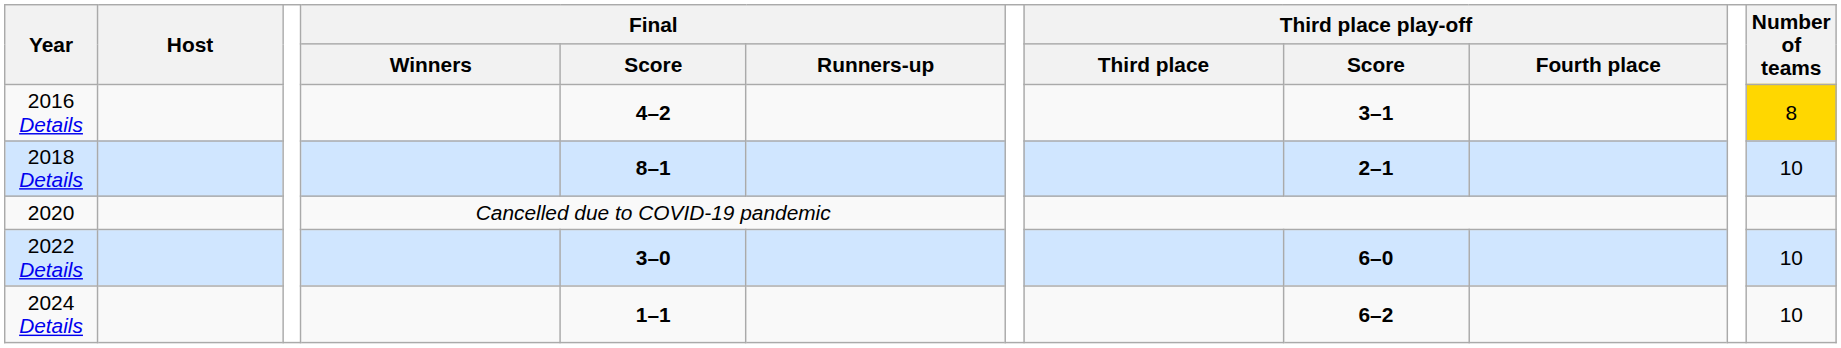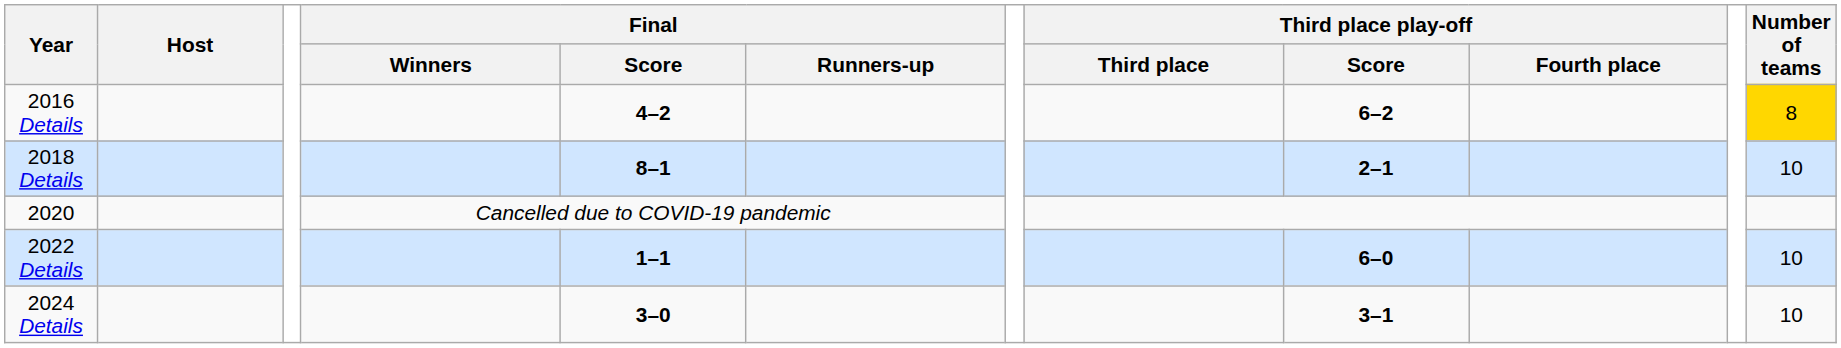2016 Details | Third place play-off / Score: 3–1 -> 6–2
2022 Details | Final / Score: 3–0 -> 1–1
2024 Details | Final / Score: 1–1 -> 3–0
2024 Details | Third place play-off / Score: 6–2 -> 3–1
